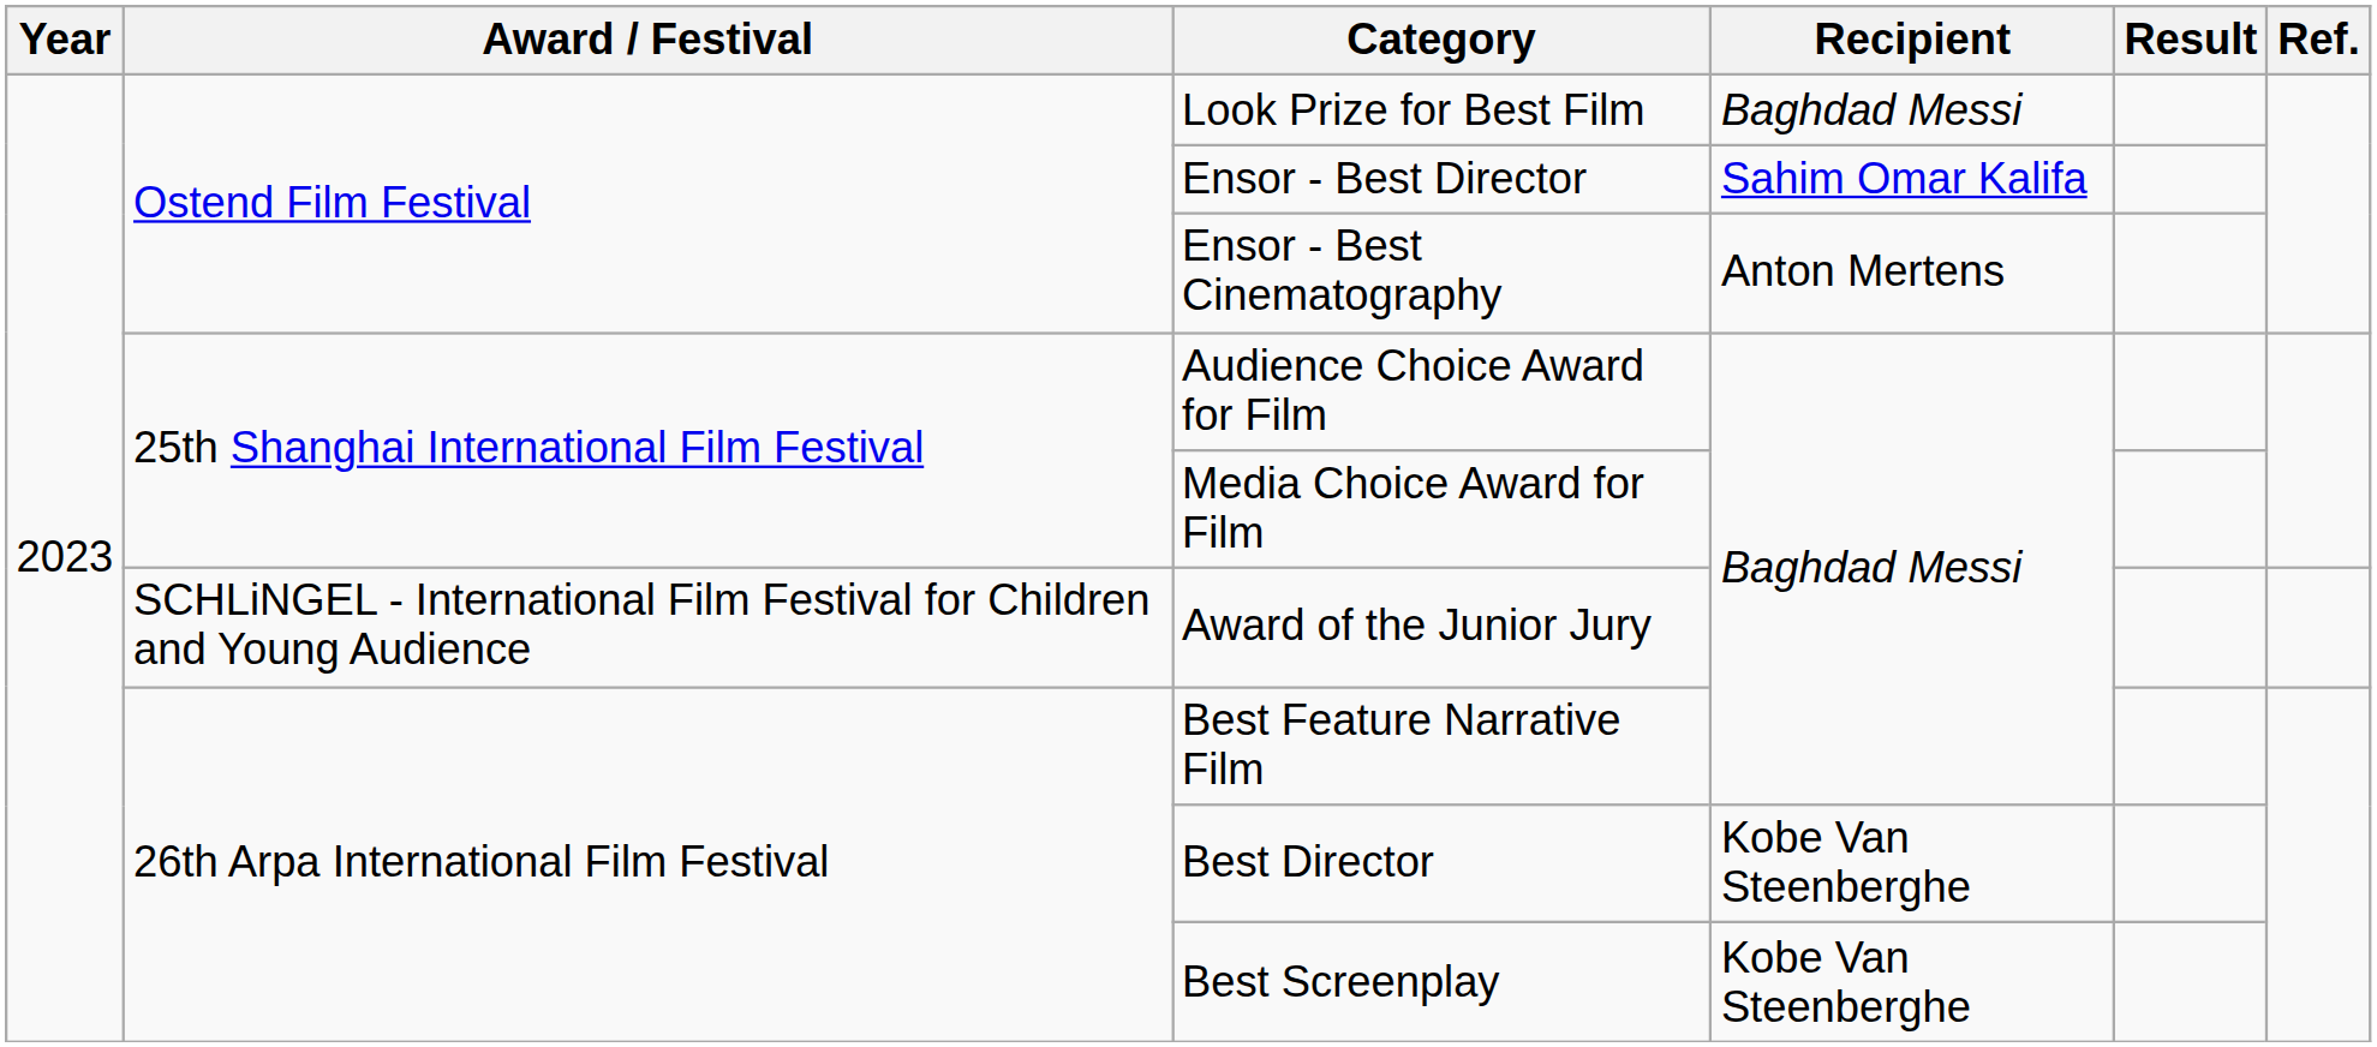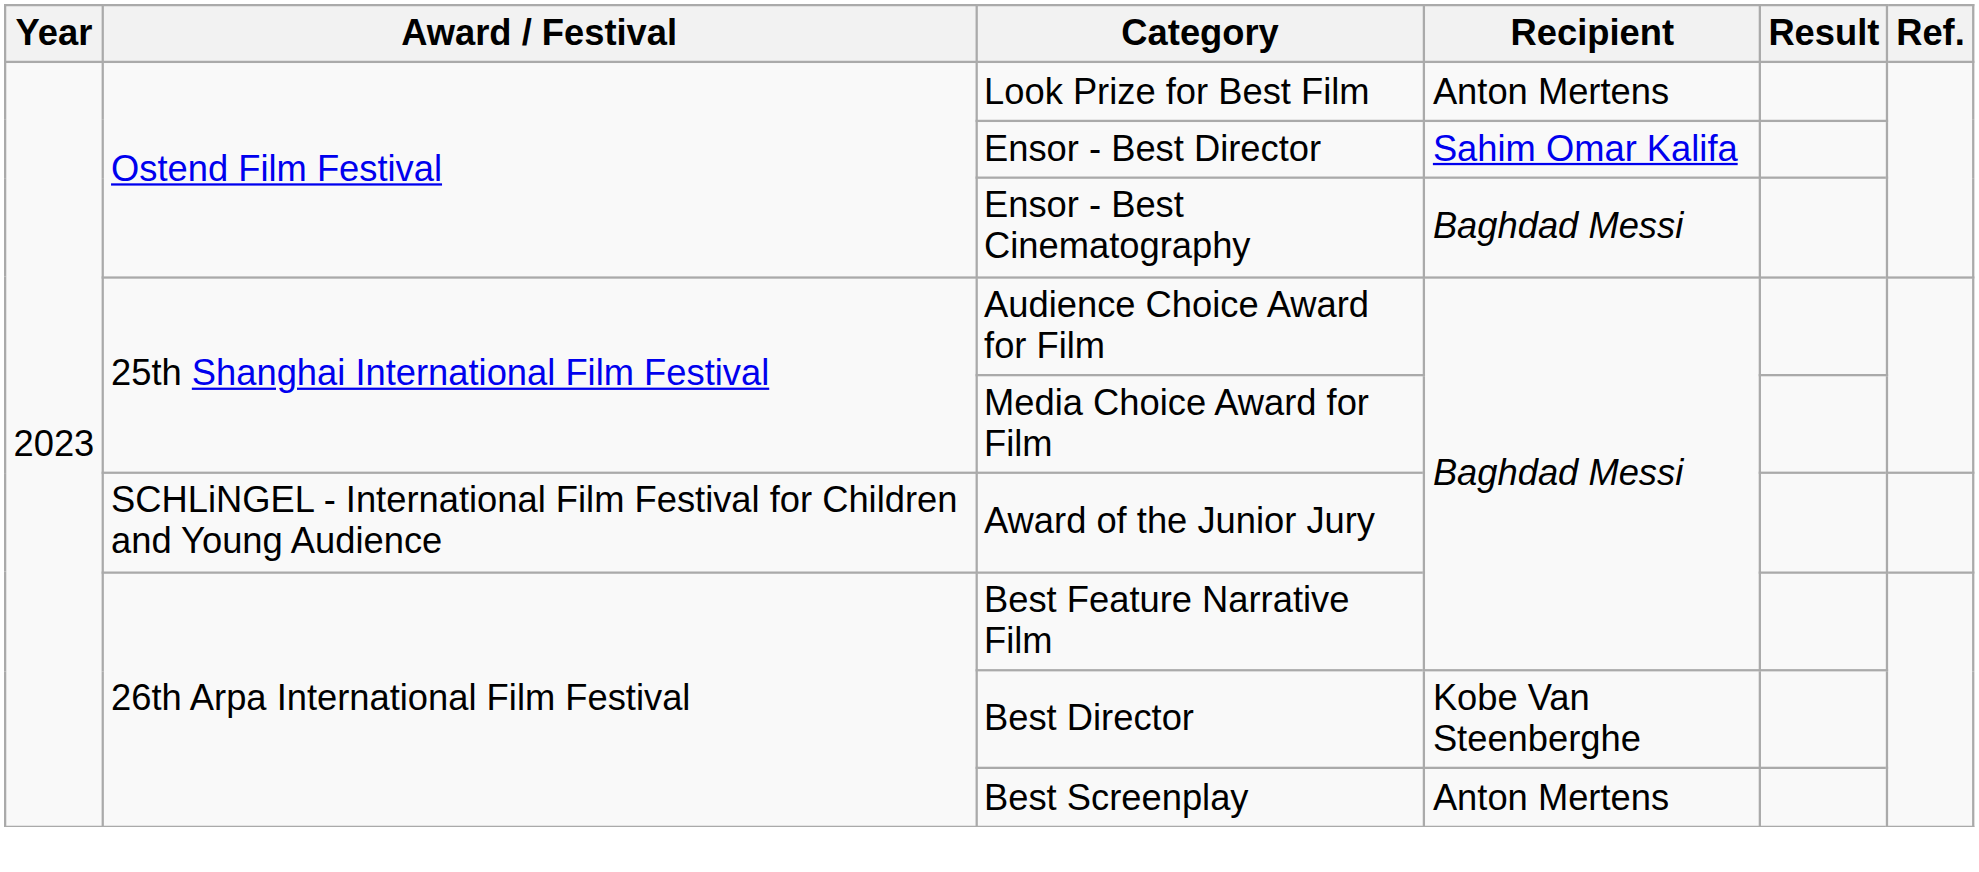Look Prize for Best Film | Recipient: Baghdad Messi -> Anton Mertens
Ensor - Best Cinematography | Recipient: Anton Mertens -> Baghdad Messi
Best Screenplay | Recipient: Kobe Van Steenberghe -> Anton Mertens
